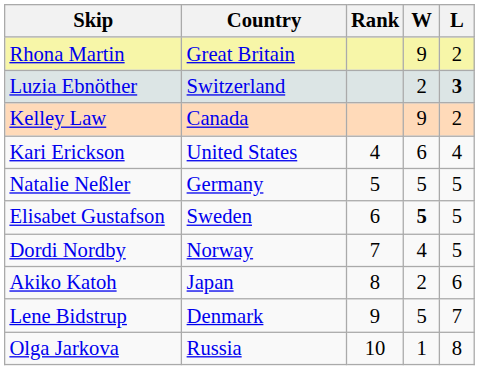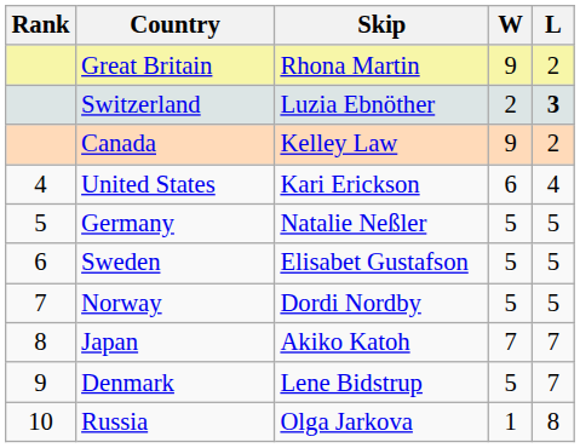columns swapped: Rank <-> Skip
Sweden | W: bold -> normal
Norway | W: 4 -> 5
Japan | W: 2 -> 7
Japan | L: 6 -> 7
